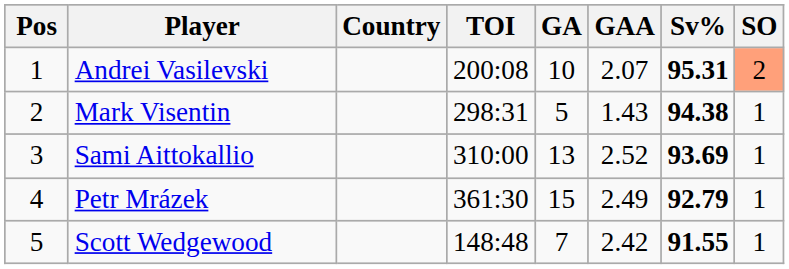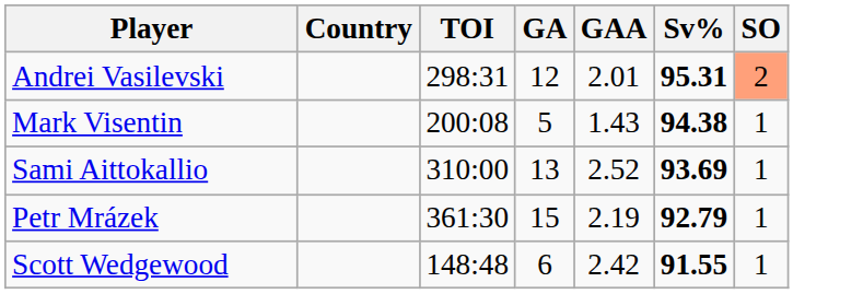- column: Pos | 1 | 2 | 3 | 4 | 5
Andrei Vasilevski | TOI: 200:08 -> 298:31
Andrei Vasilevski | GA: 10 -> 12
Andrei Vasilevski | GAA: 2.07 -> 2.01
Mark Visentin | TOI: 298:31 -> 200:08
Petr Mrázek | GAA: 2.49 -> 2.19
Scott Wedgewood | GA: 7 -> 6
